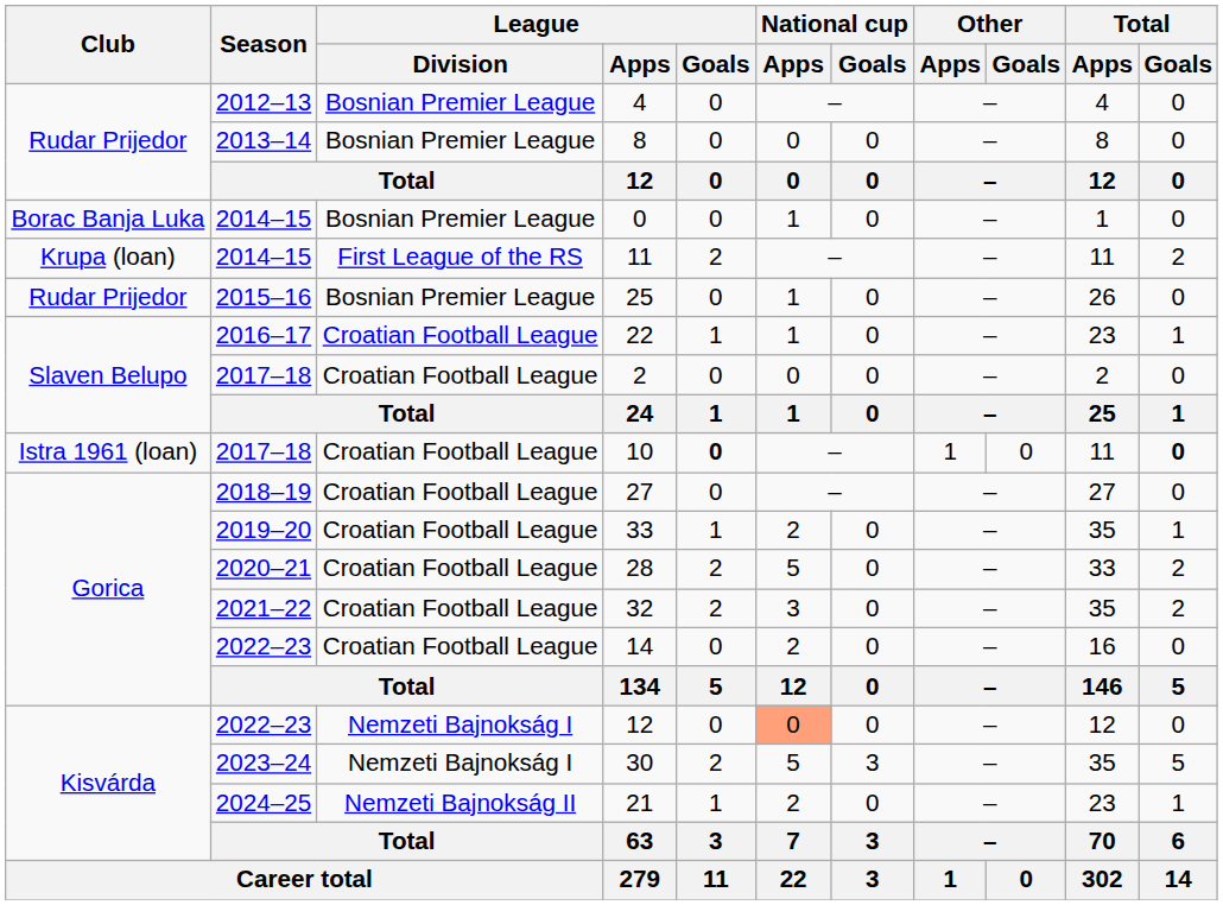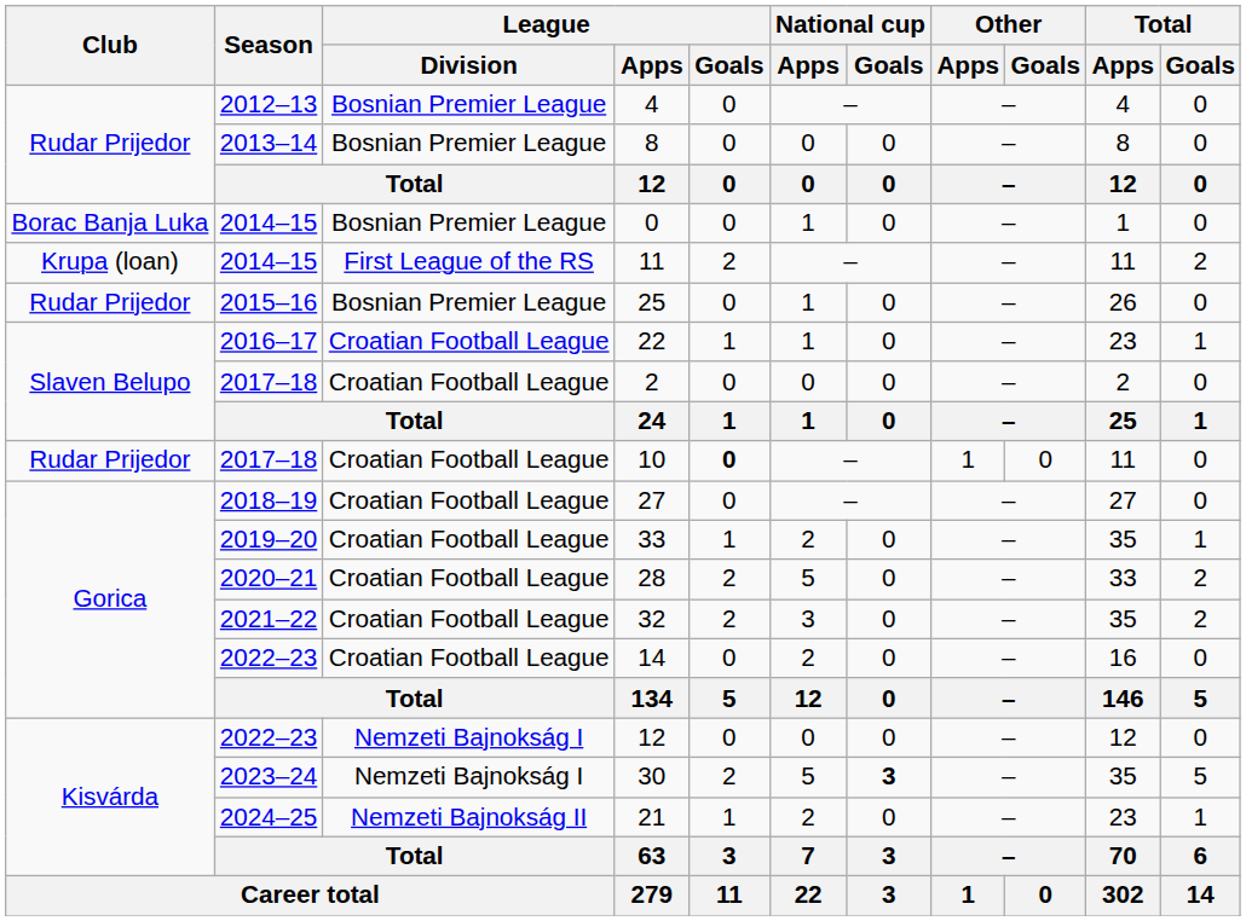10 | Club: Istra 1961 (loan) -> Rudar Prijedor
10 | Total / Goals: bold -> normal
2022–23 / 12 | National cup / Apps: lightsalmon background -> no background
30 | National cup / Goals: normal -> bold
